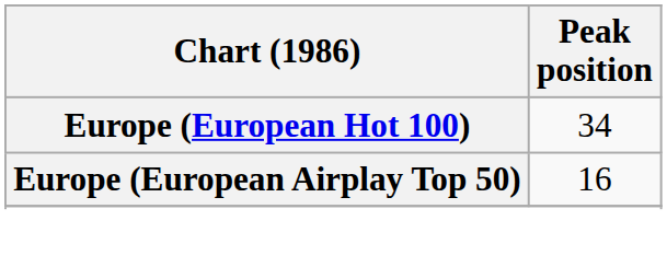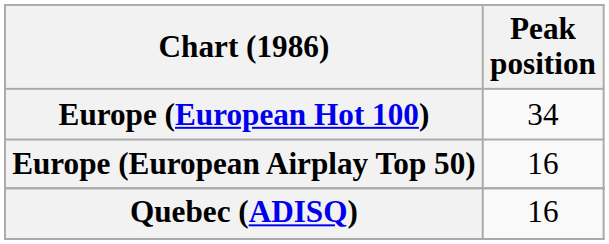+ row: Quebec (ADISQ) | 16
